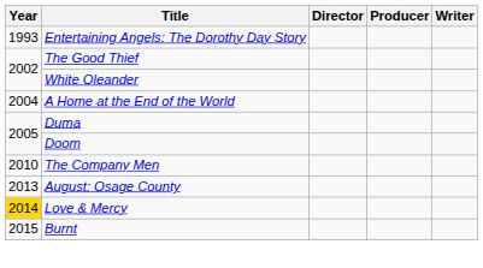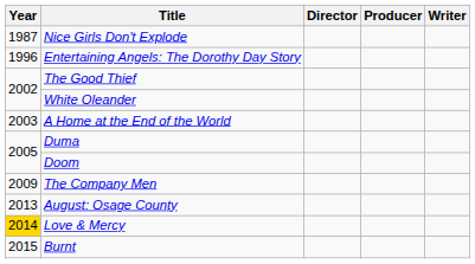+ row: 1987 | Nice Girls Don't Explode
Entertaining Angels: The Dorothy Day Story | Year: 1993 -> 1996
A Home at the End of the World | Year: 2004 -> 2003
The Company Men | Year: 2010 -> 2009
